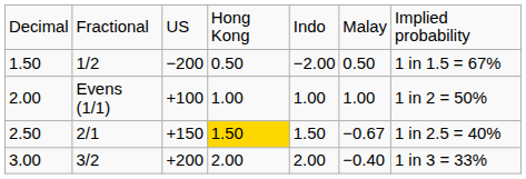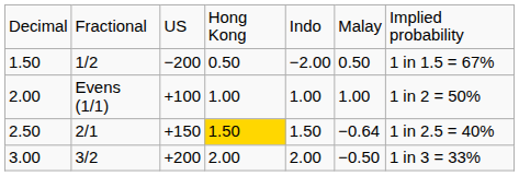2.50 | column 6: −0.67 -> −0.64
3.00 | column 6: −0.40 -> −0.50
